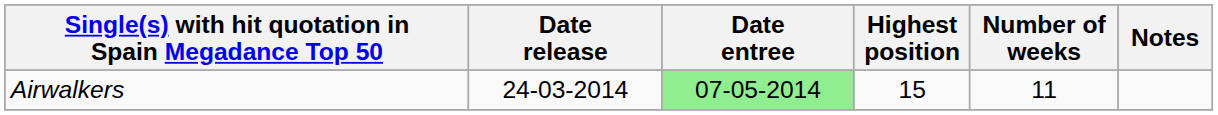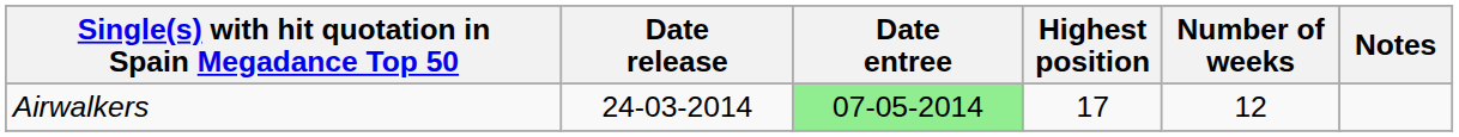Airwalkers | Highest position: 15 -> 17
Airwalkers | Number of weeks: 11 -> 12
